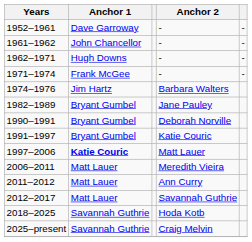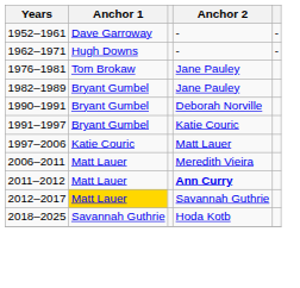- row: 1961–1962 | John Chancellor | - | -
- row: 1971–1974 | Frank McGee | - | -
- row: 1974–1976 | Jim Hartz | Barbara Walters
+ row: 1976–1981 | Tom Brokaw | Jane Pauley
1997–2006 | Anchor 1: bold -> normal
2011–2012 | Anchor 2: normal -> bold
2012–2017 | Anchor 1: no background -> gold background
- row: 2025–present | Savannah Guthrie | Craig Melvin
